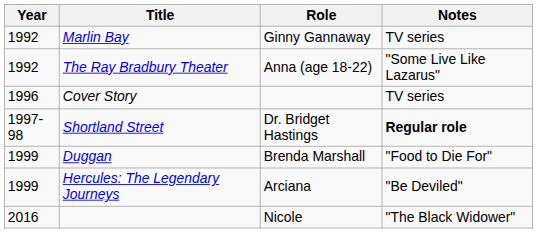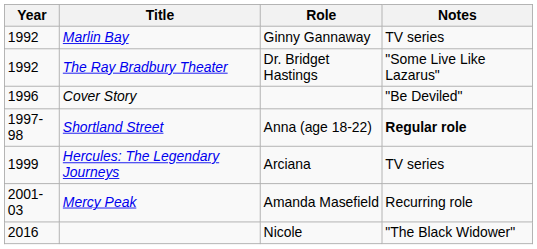The Ray Bradbury Theater | Role: Anna (age 18-22) -> Dr. Bridget Hastings
Cover Story | Notes: TV series -> "Be Deviled"
Shortland Street | Role: Dr. Bridget Hastings -> Anna (age 18-22)
- row: 1999 | Duggan | Brenda Marshall | "Food to Die For"
Hercules: The Legendary Journeys | Notes: "Be Deviled" -> TV series
+ row: 2001-03 | Mercy Peak | Amanda Masefield | Recurring role
